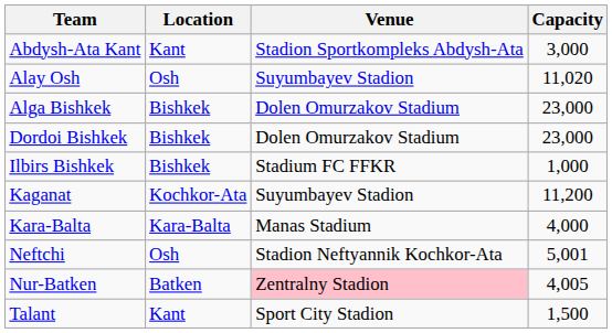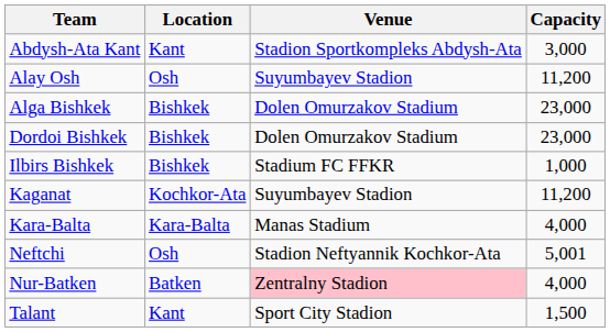Alay Osh | Capacity: 11,020 -> 11,200
Nur-Batken | Capacity: 4,005 -> 4,000
